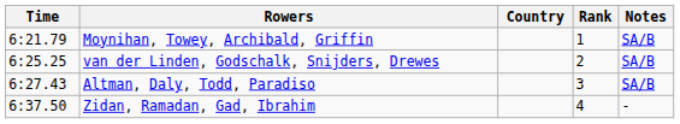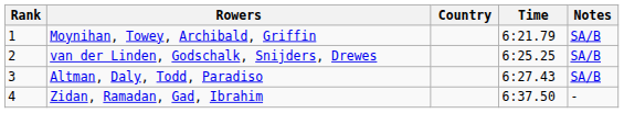columns swapped: Rank <-> Time
